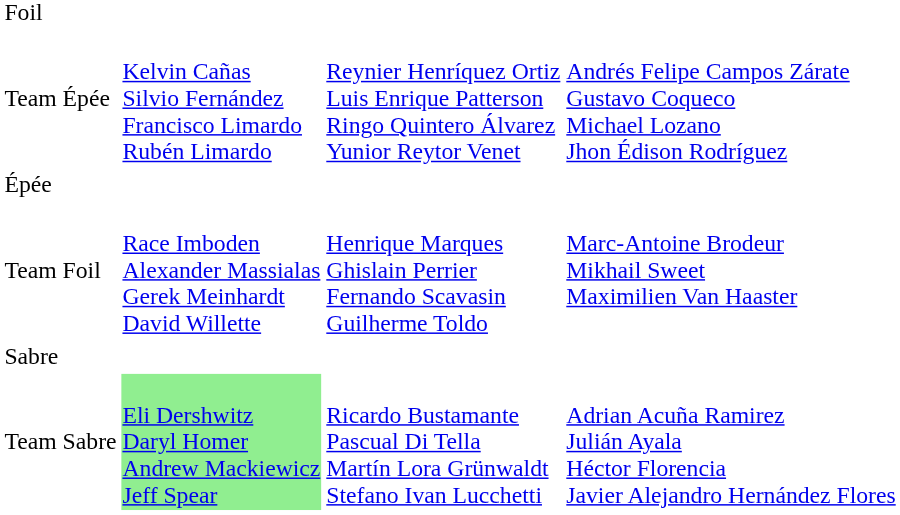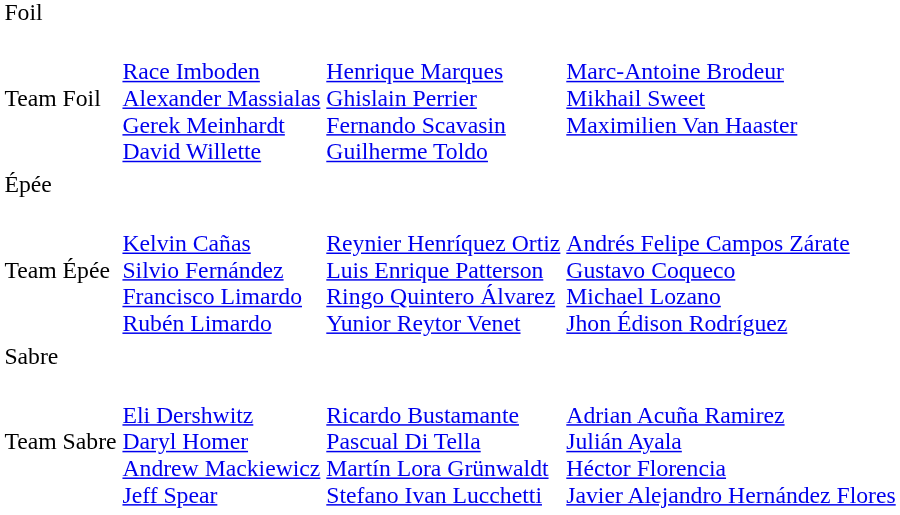rows swapped: Team Foil <-> Team Épée
Team Sabre | column 2: lightgreen background -> no background
